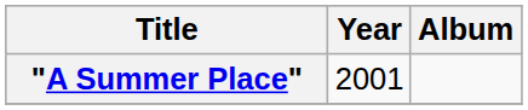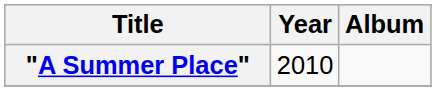"A Summer Place" | Year: 2001 -> 2010
